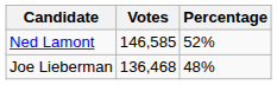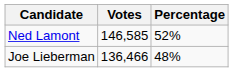Joe Lieberman | Votes: 136,468 -> 136,466
